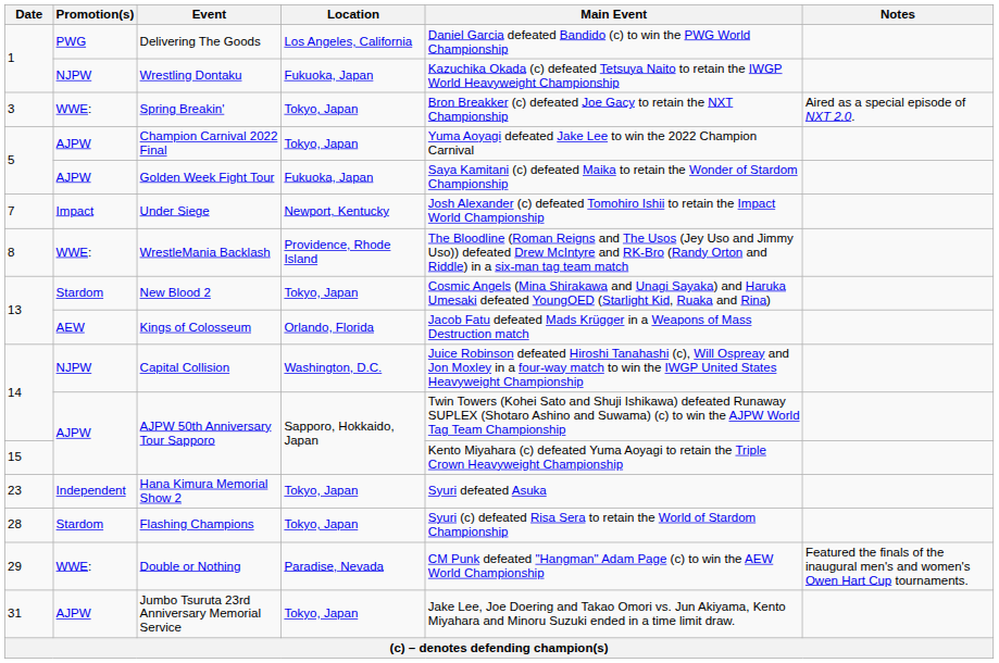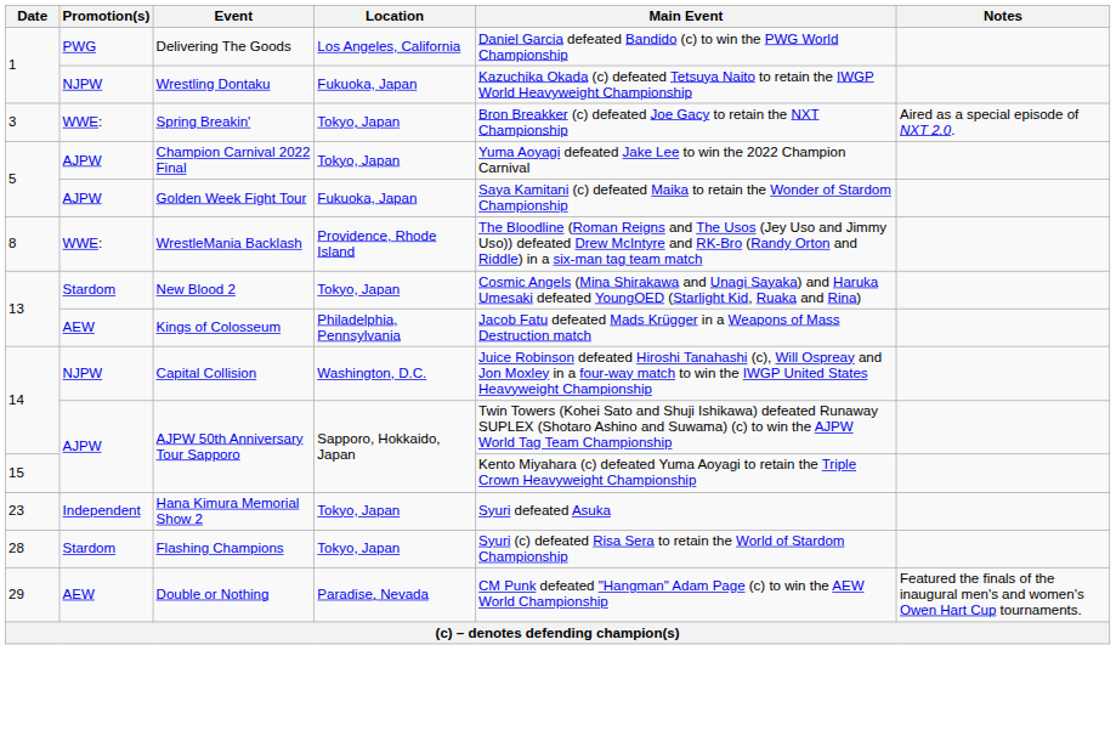- row: 7 | Impact | Under Siege | Newport, Kentucky | Josh Alexander (c) defeated Tomohiro Ishii to retain the Impact World Championship
Kings of Colosseum | Location: Orlando, Florida -> Philadelphia, Pennsylvania
Double or Nothing | Promotion(s): WWE: -> AEW
- row: 31 | AJPW | Jumbo Tsuruta 23rd Anniversary Memorial Service | Tokyo, Japan | Jake Lee, Joe Doering and Takao Omori vs. Jun Akiyama, Kento Miyahara and Minoru Suzuki ended in a time limit draw.
